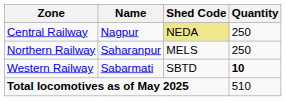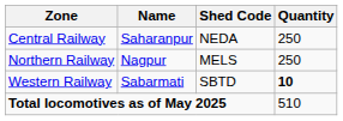Central Railway | Name: Nagpur -> Saharanpur
Central Railway | Shed Code: khaki background -> no background
Northern Railway | Name: Saharanpur -> Nagpur
